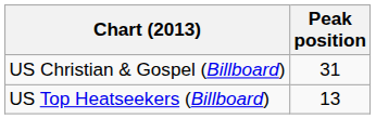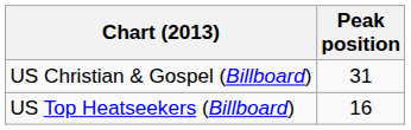US Top Heatseekers (Billboard) | Peak position: 13 -> 16
